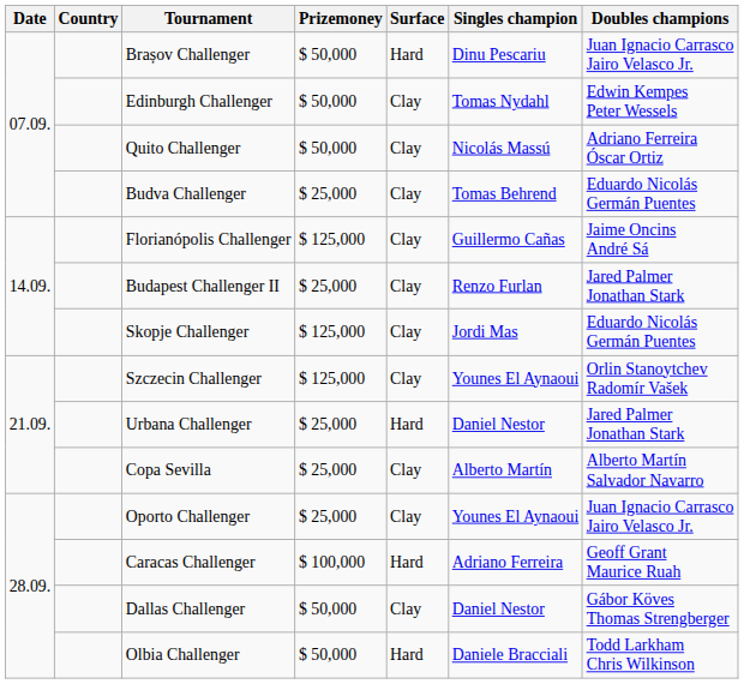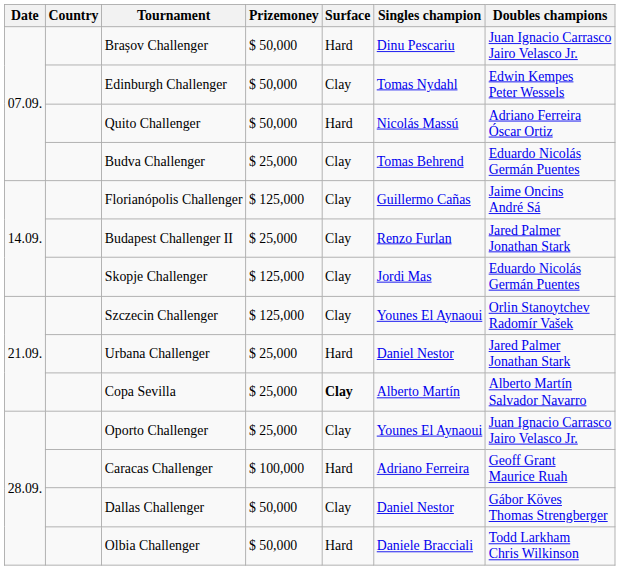Quito Challenger | Surface: Clay -> Hard
Copa Sevilla | Surface: normal -> bold
